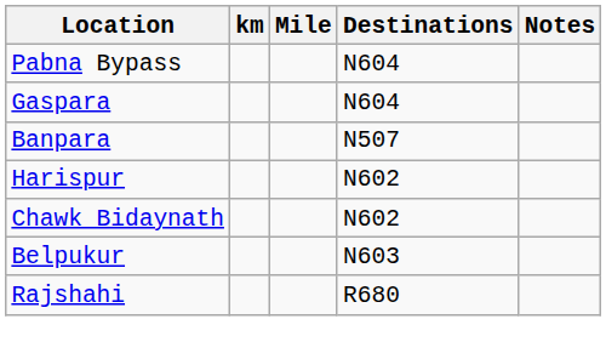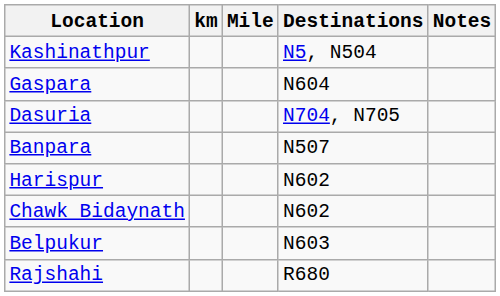+ row: Kashinathpur | N5, N504
- row: Pabna Bypass | N604
+ row: Dasuria | N704, N705
